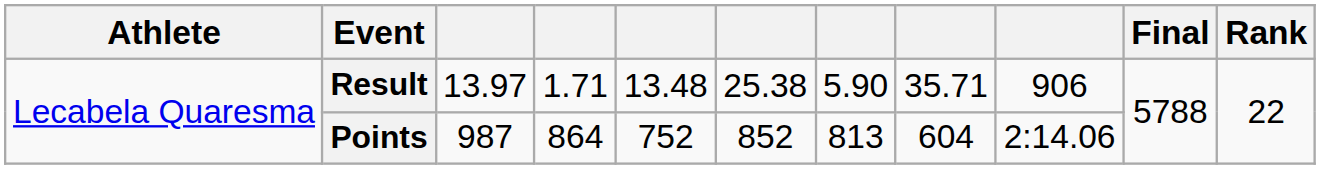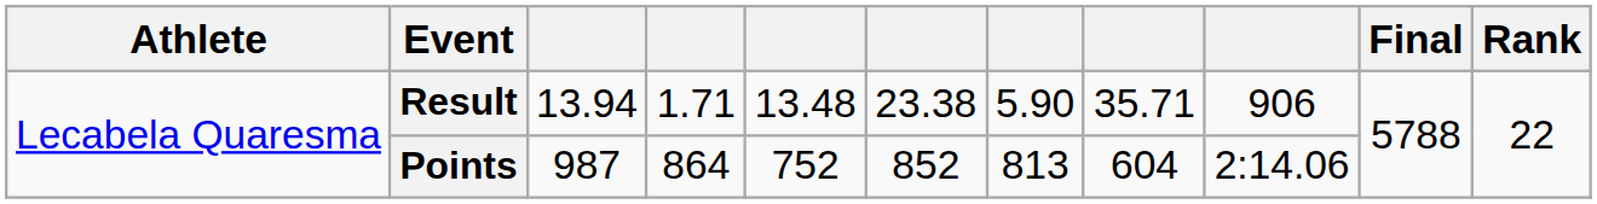Result | column 3: 13.97 -> 13.94
Result | column 6: 25.38 -> 23.38
